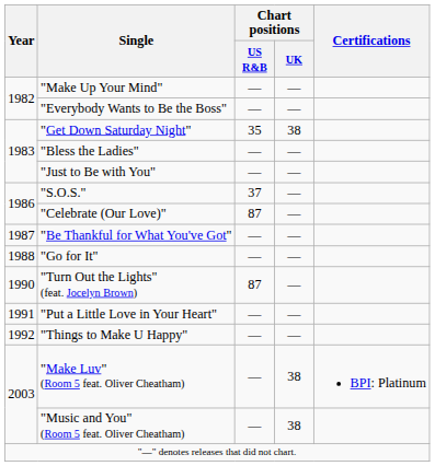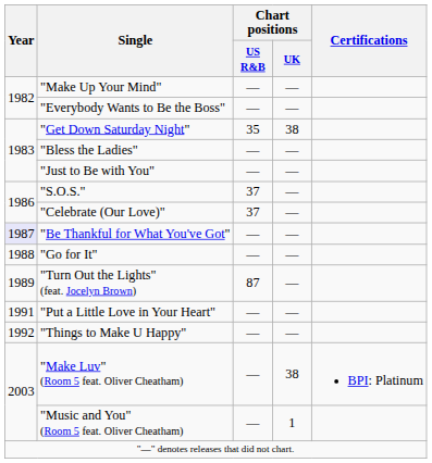"Celebrate (Our Love)" | Chart positions / US R&B: 87 -> 37
"Be Thankful for What You've Got" | Year: no background -> lavender background
"Turn Out the Lights" (feat. Jocelyn Brown) | Year: 1990 -> 1989
"Music and You" (Room 5 feat. Oliver Cheatham) | Chart positions / UK: 38 -> 1
